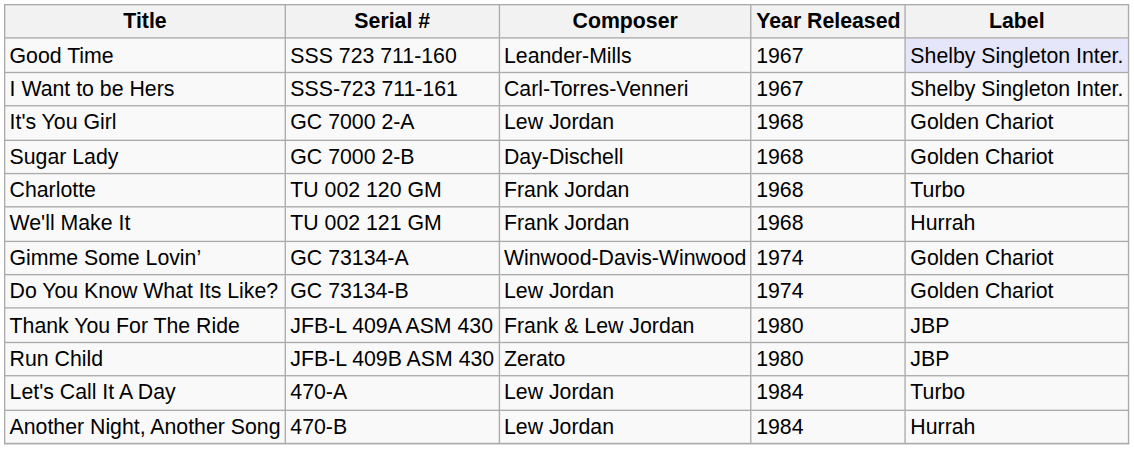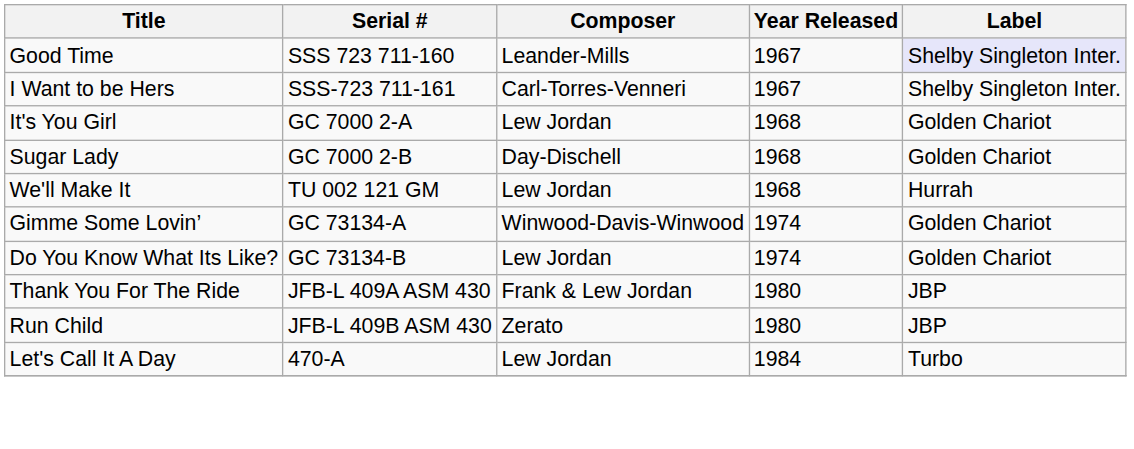- row: Charlotte | TU 002 120 GM | Frank Jordan | 1968 | Turbo
We'll Make It | Composer: Frank Jordan -> Lew Jordan
- row: Another Night, Another Song | 470-B | Lew Jordan | 1984 | Hurrah
